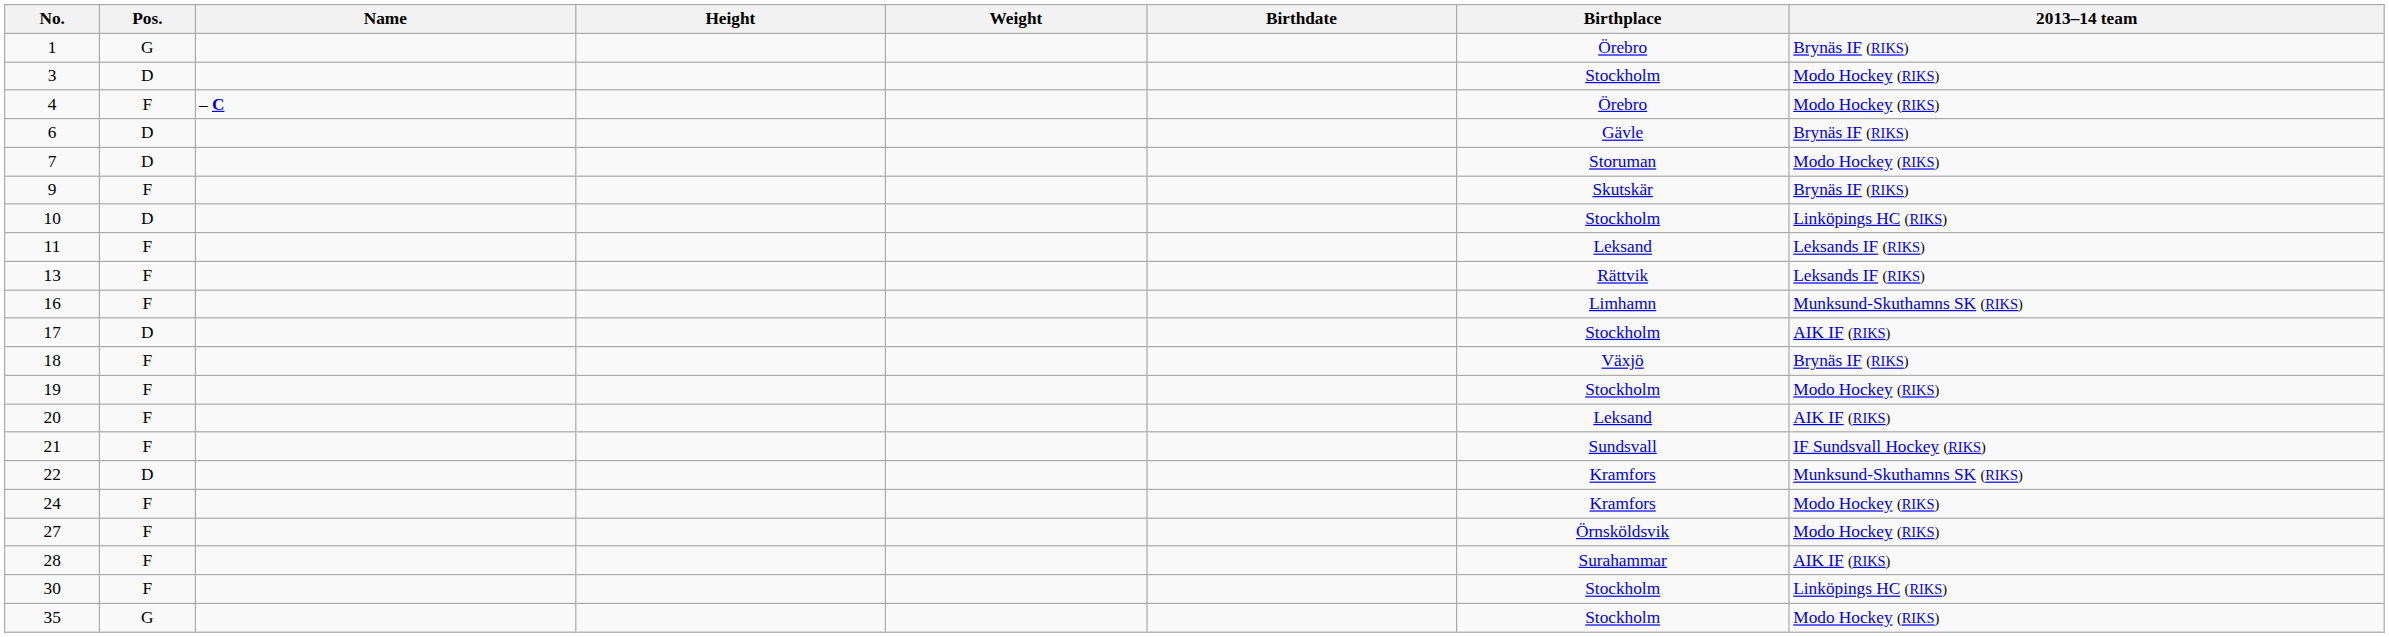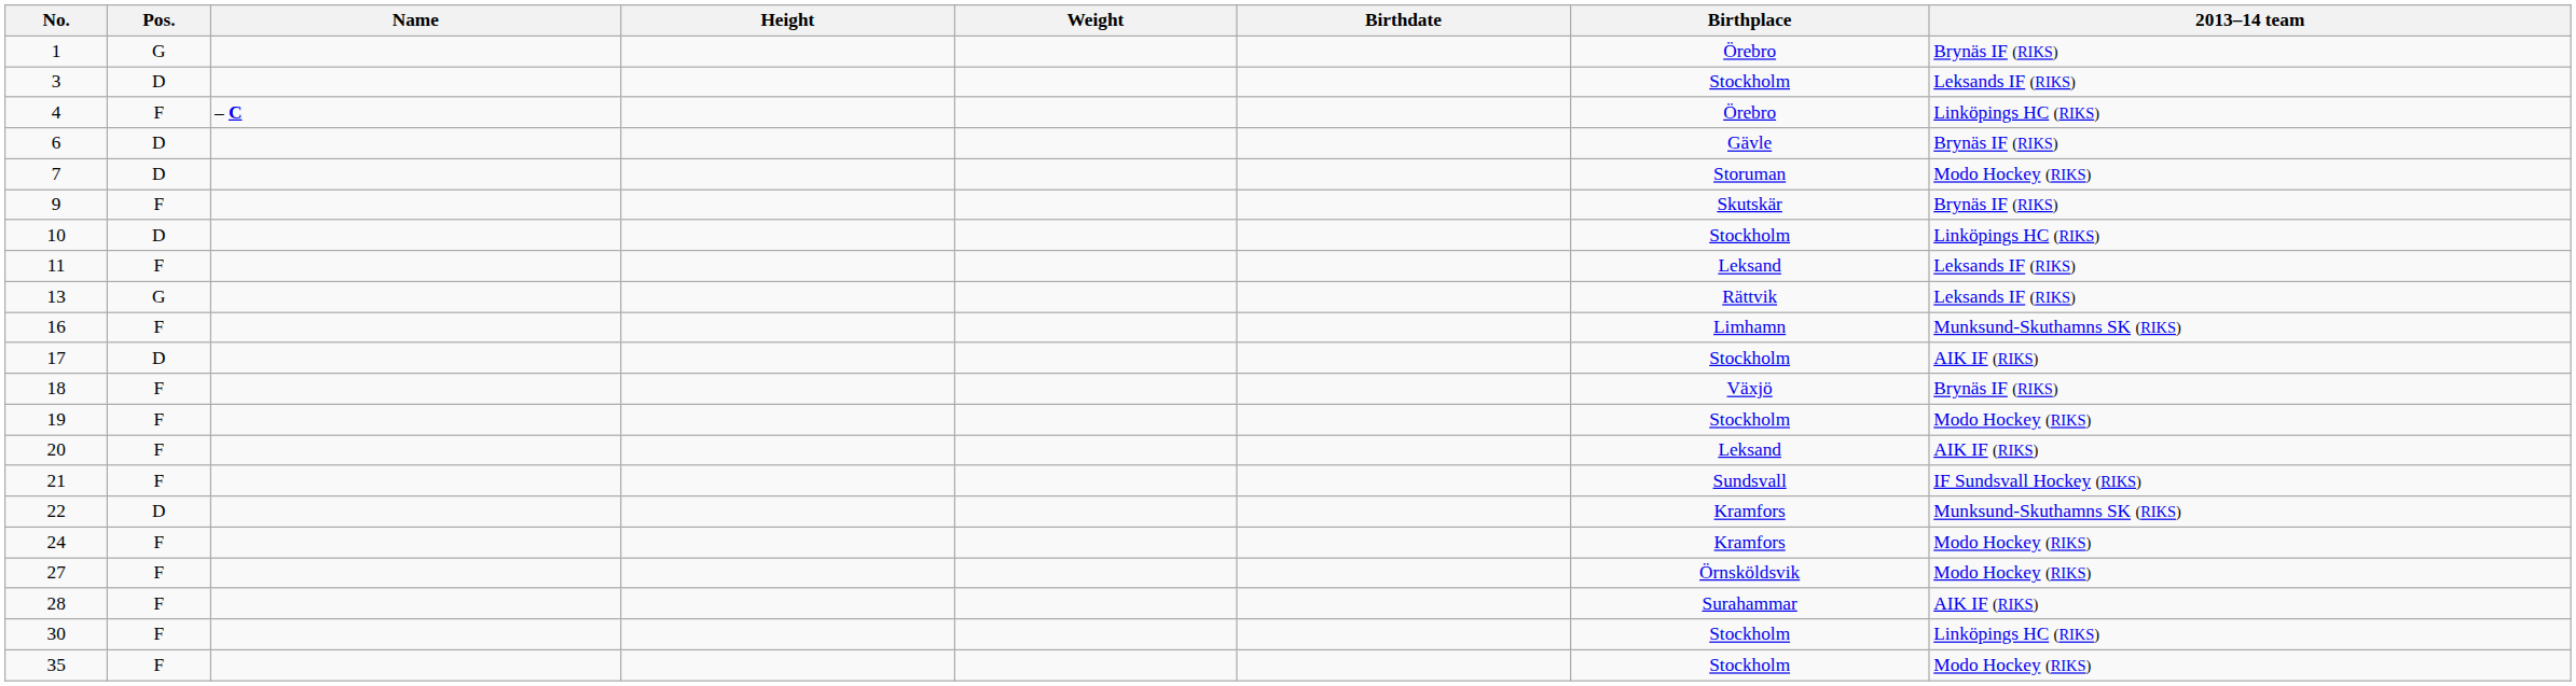3 | 2013–14 team: Modo Hockey (RIKS) -> Leksands IF (RIKS)
4 | 2013–14 team: Modo Hockey (RIKS) -> Linköpings HC (RIKS)
13 | Pos.: F -> G
35 | Pos.: G -> F
